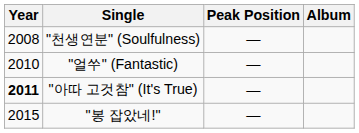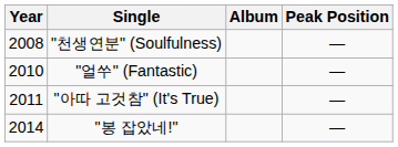columns swapped: Peak Position <-> Album
"아따 고것참" (It's True) | Year: bold -> normal
"봉 잡았네!" | Year: 2015 -> 2014
